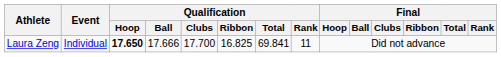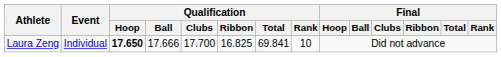Laura Zeng | Qualification / Rank: 11 -> 10
